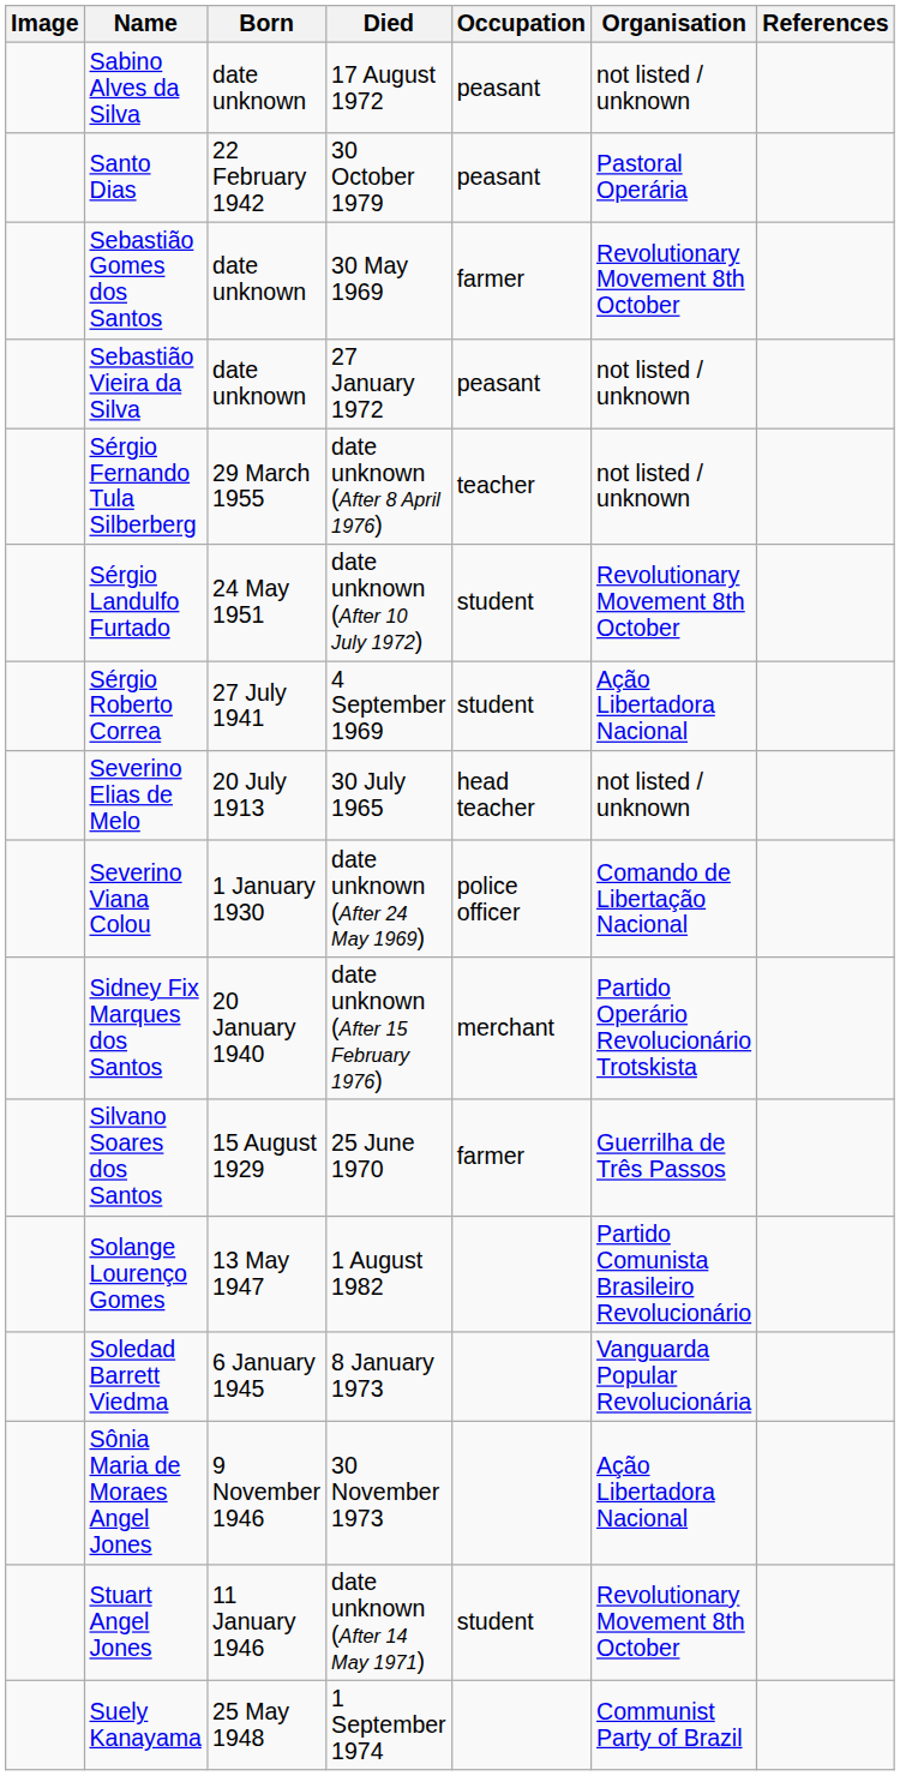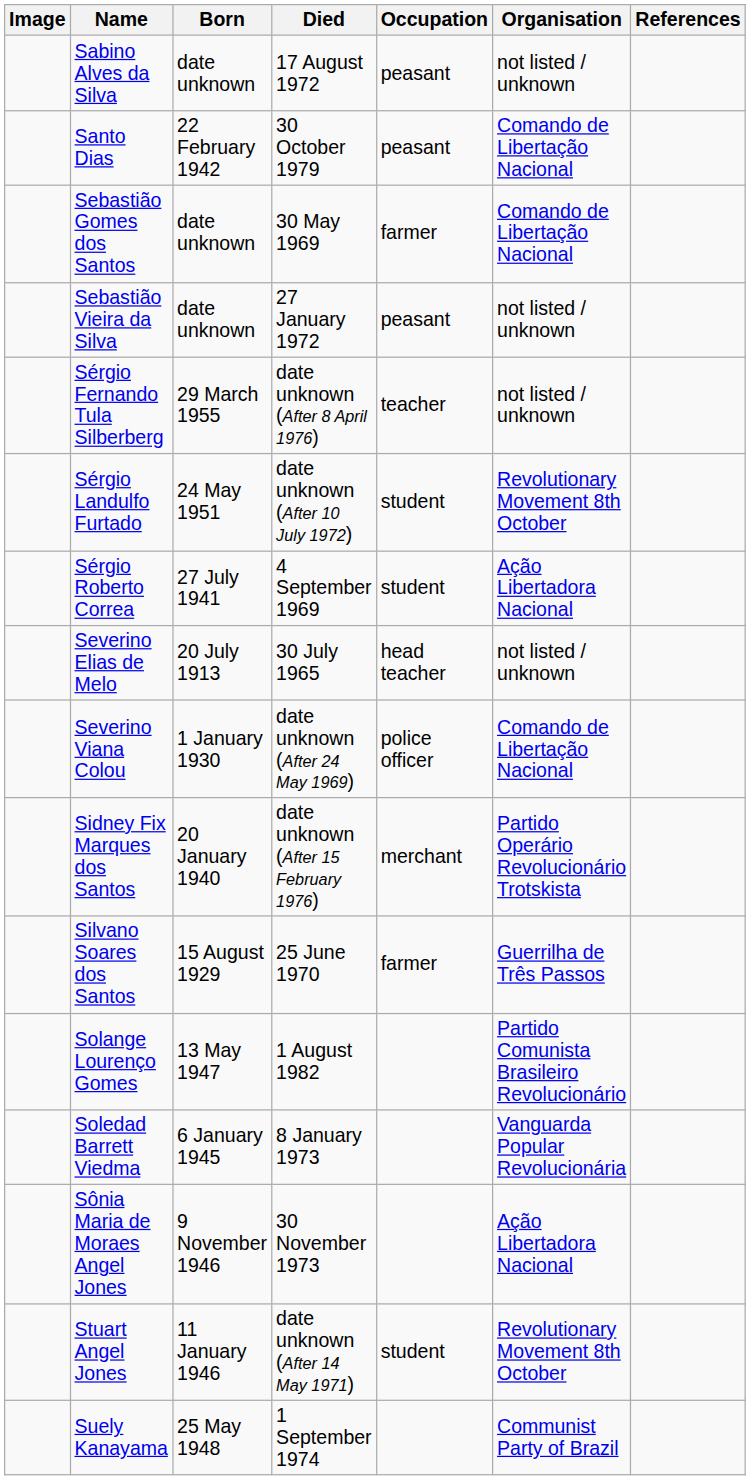Santo Dias | Organisation: Pastoral Operária -> Comando de Libertação Nacional
Sebastião Gomes dos Santos | Organisation: Revolutionary Movement 8th October -> Comando de Libertação Nacional
